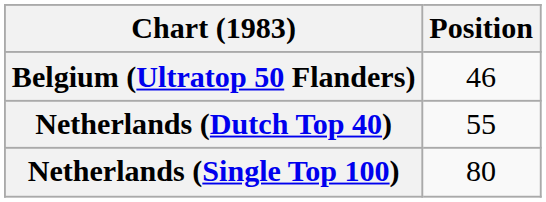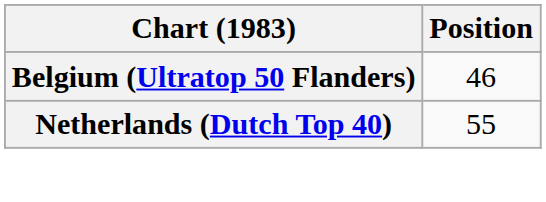- row: Netherlands (Single Top 100) | 80
